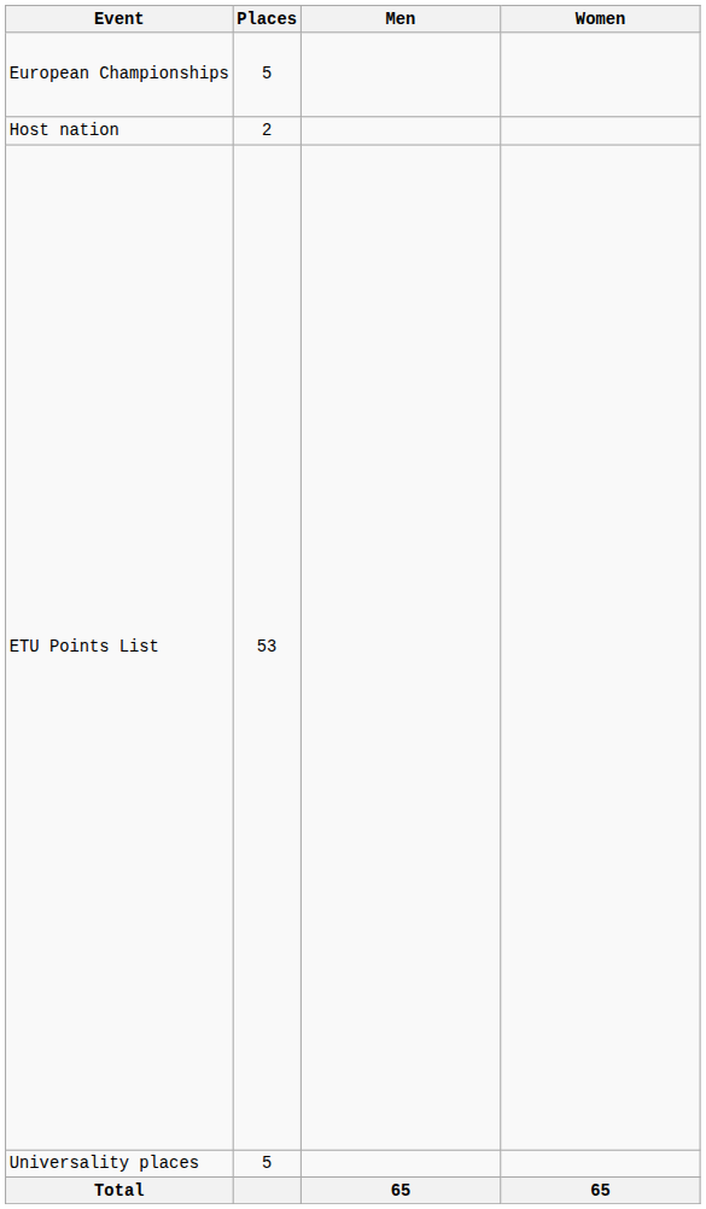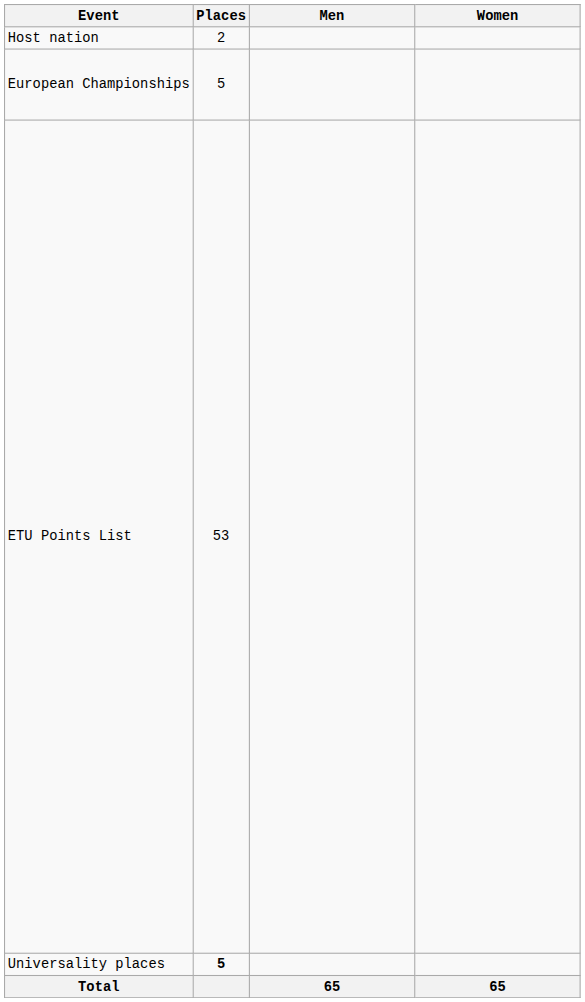rows swapped: Host nation <-> European Championships
Universality places | Places: normal -> bold
